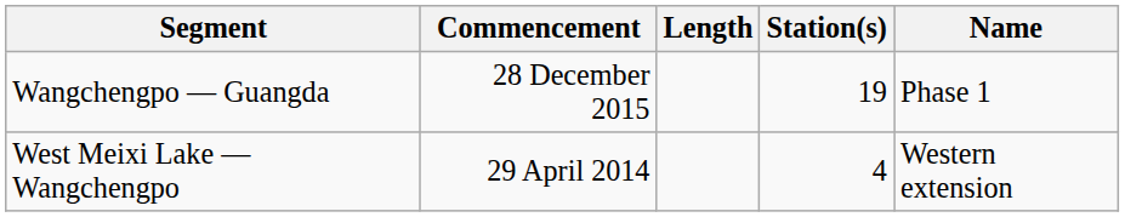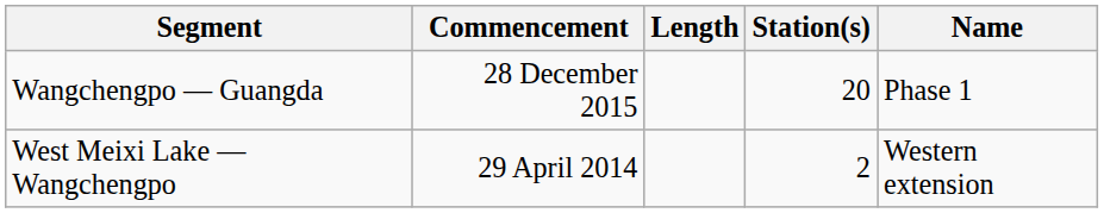Wangchengpo — Guangda | Station(s): 19 -> 20
West Meixi Lake — Wangchengpo | Station(s): 4 -> 2
